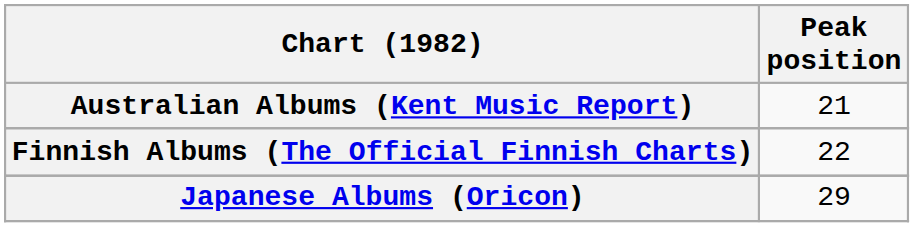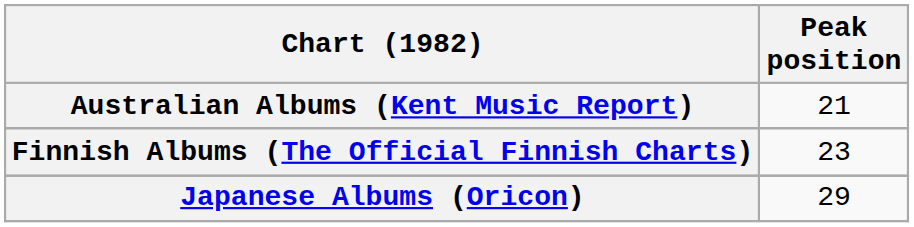Finnish Albums (The Official Finnish Charts) | Peak position: 22 -> 23
